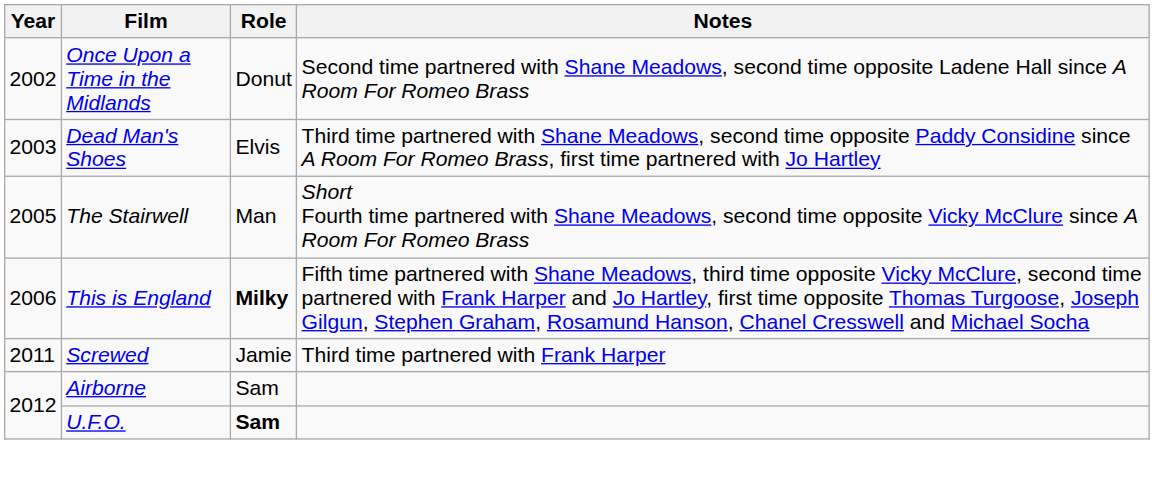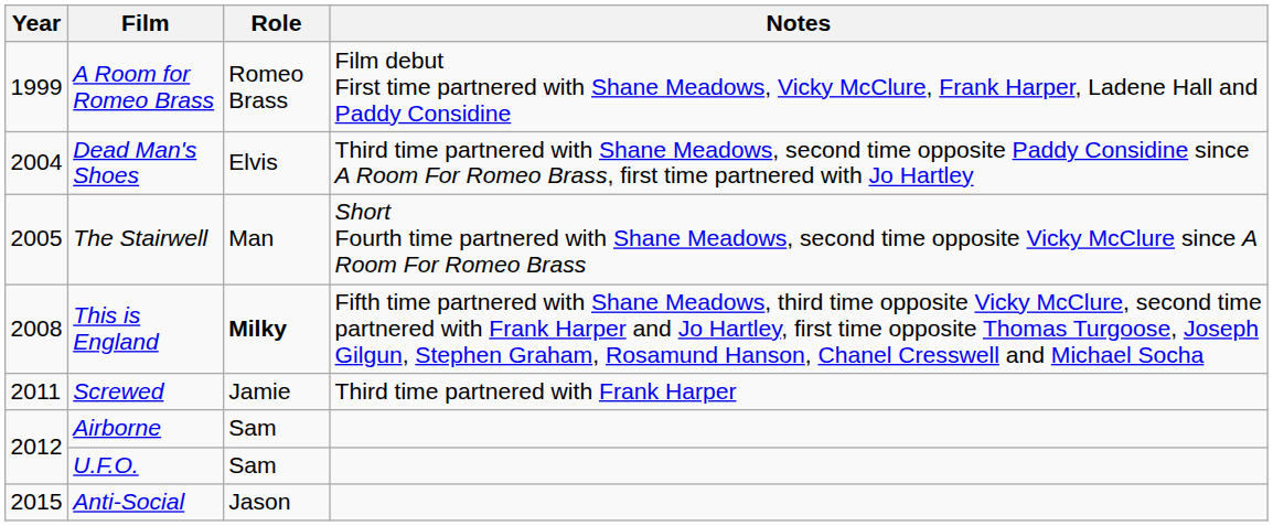+ row: 1999 | A Room for Romeo Brass | Romeo Brass | Film debut First time partnered with Shane Meadows, Vicky McClure, Frank Harper, Ladene Hall and Paddy Considine
- row: 2002 | Once Upon a Time in the Midlands | Donut | Second time partnered with Shane Meadows, second time opposite Ladene Hall since A Room For Romeo Brass
Dead Man's Shoes | Year: 2003 -> 2004
This is England | Year: 2006 -> 2008
U.F.O. | Role: bold -> normal
+ row: 2015 | Anti-Social | Jason
